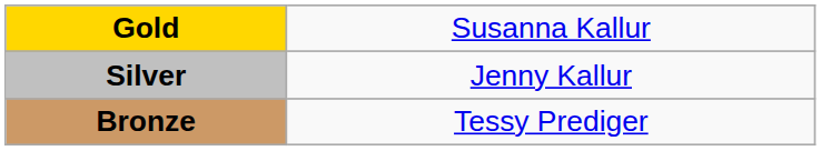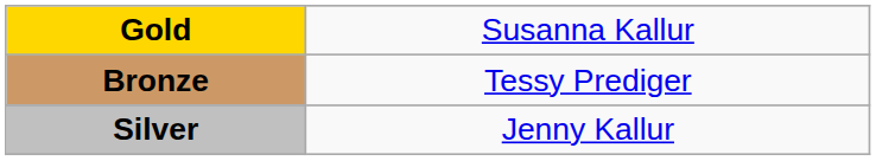rows swapped: Silver <-> Bronze
